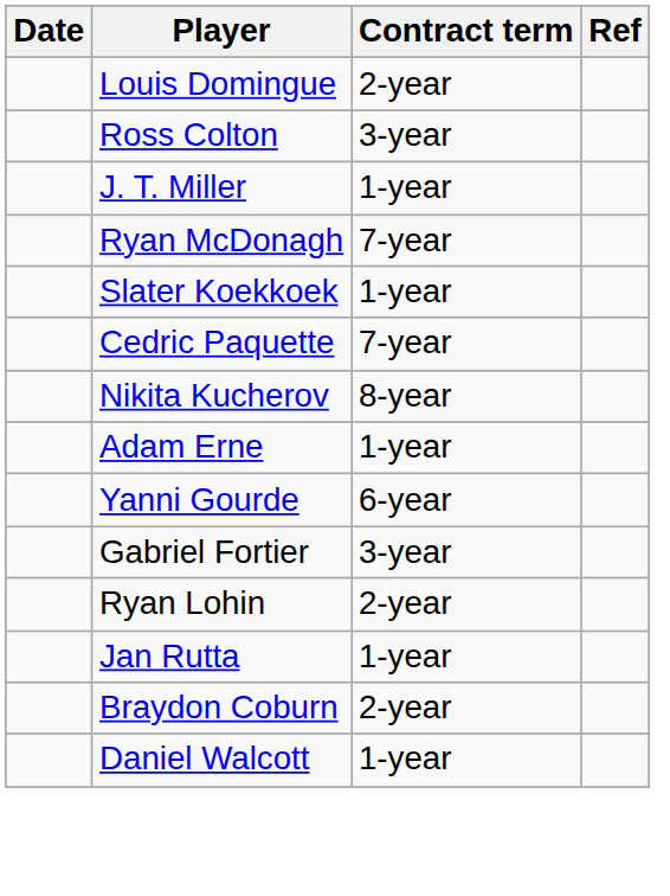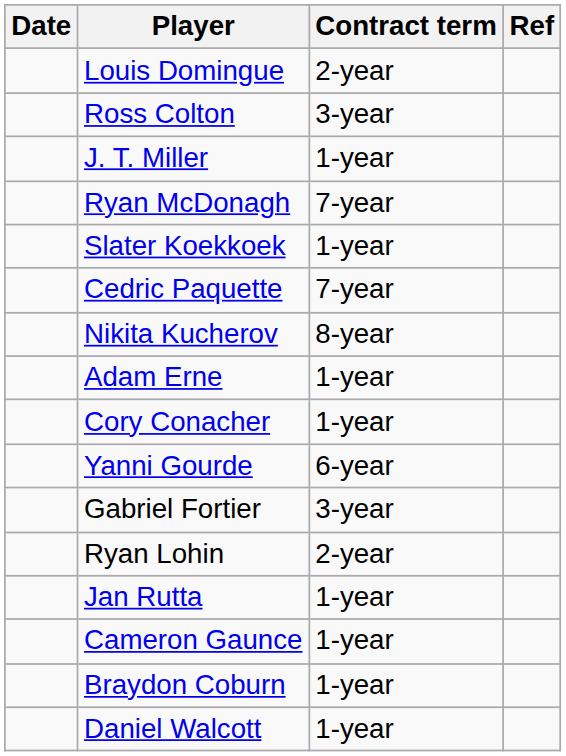+ row: Cory Conacher | 1-year
+ row: Cameron Gaunce | 1-year
Braydon Coburn | Contract term: 2-year -> 1-year
